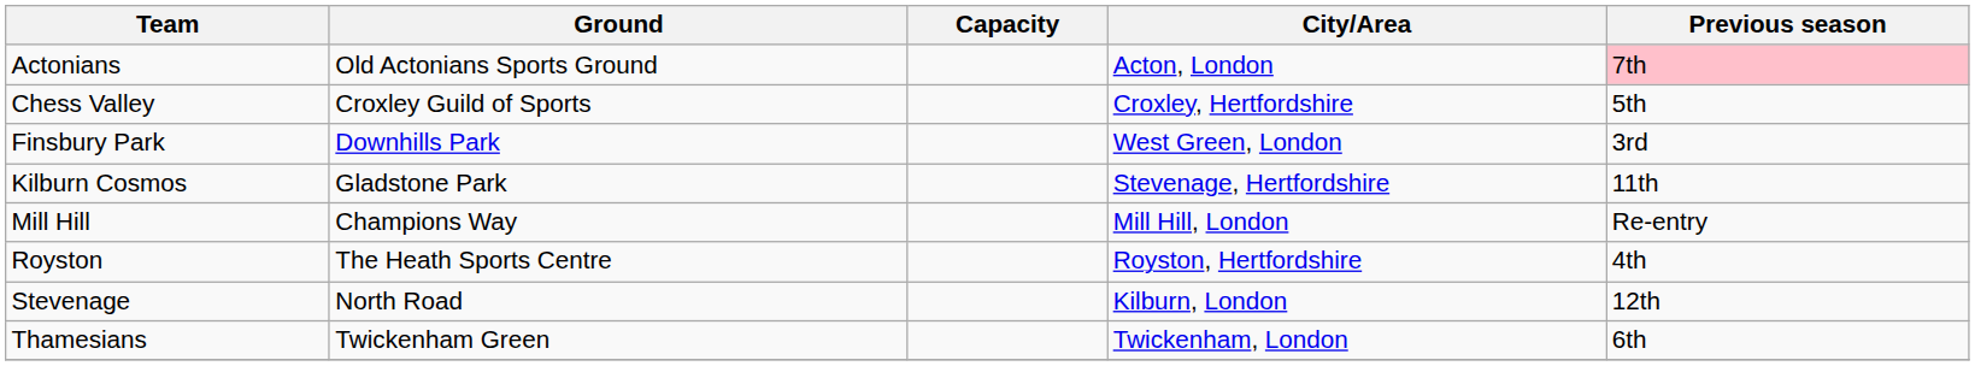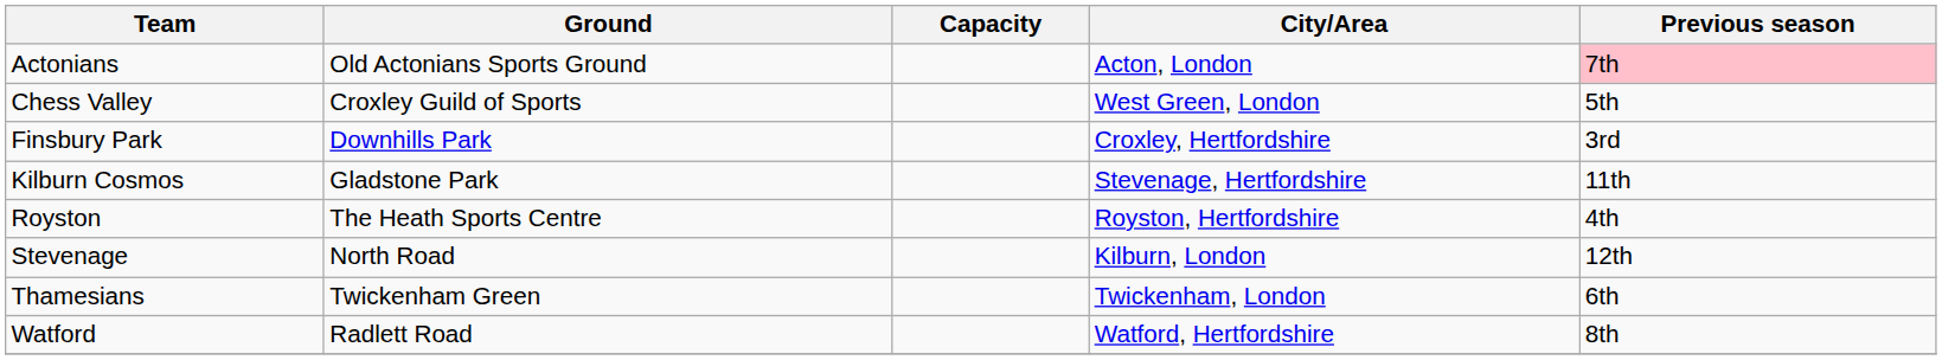Chess Valley | City/Area: Croxley, Hertfordshire -> West Green, London
Finsbury Park | City/Area: West Green, London -> Croxley, Hertfordshire
- row: Mill Hill | Champions Way | Mill Hill, London | Re-entry
+ row: Watford | Radlett Road | Watford, Hertfordshire | 8th
